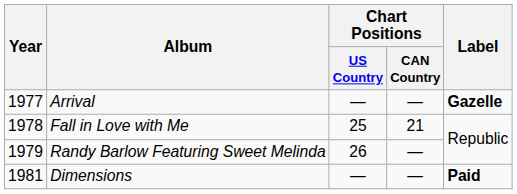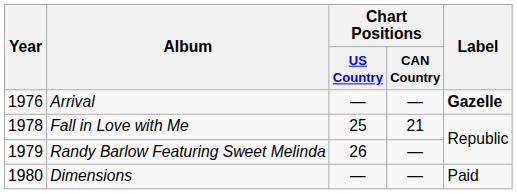Arrival | Year: 1977 -> 1976
Dimensions | Year: 1981 -> 1980
Dimensions | Label: bold -> normal
